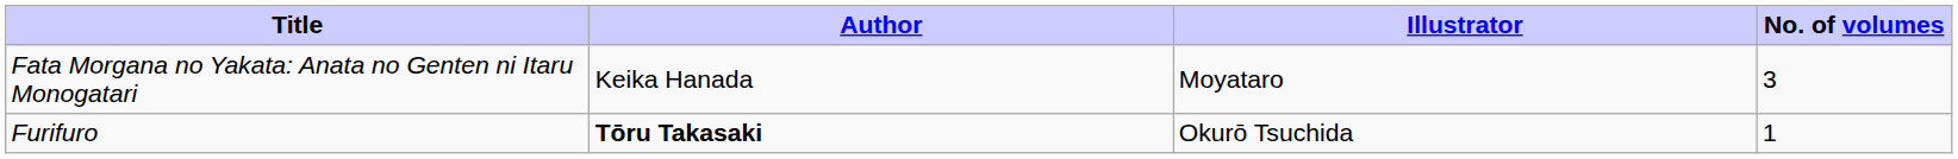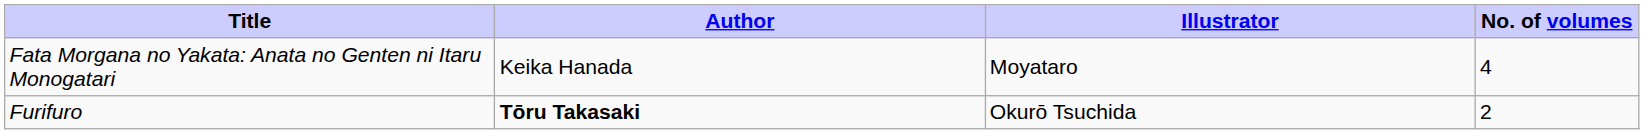Fata Morgana no Yakata: Anata no Genten ni Itaru Monogatari | No. of volumes: 3 -> 4
Furifuro | No. of volumes: 1 -> 2
